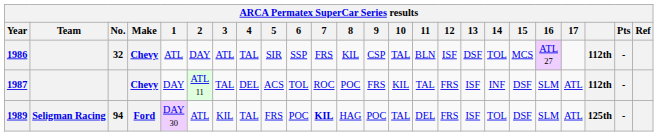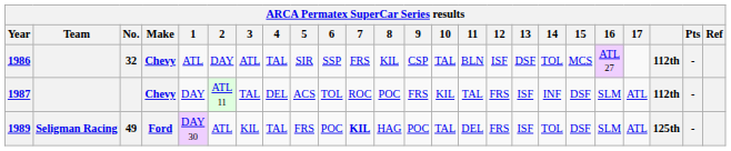1989 | No.: 94 -> 49
